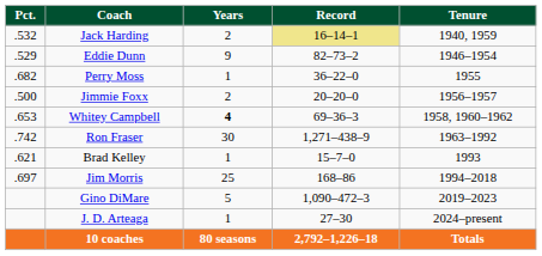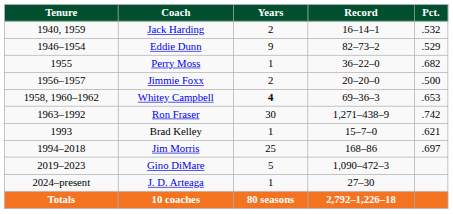columns swapped: Tenure <-> Pct.
Jack Harding | Record: khaki background -> no background
